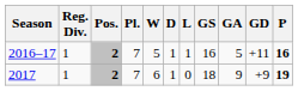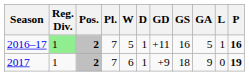columns swapped: L <-> GD
2016–17 | Reg. Div.: no background -> lightgreen background
